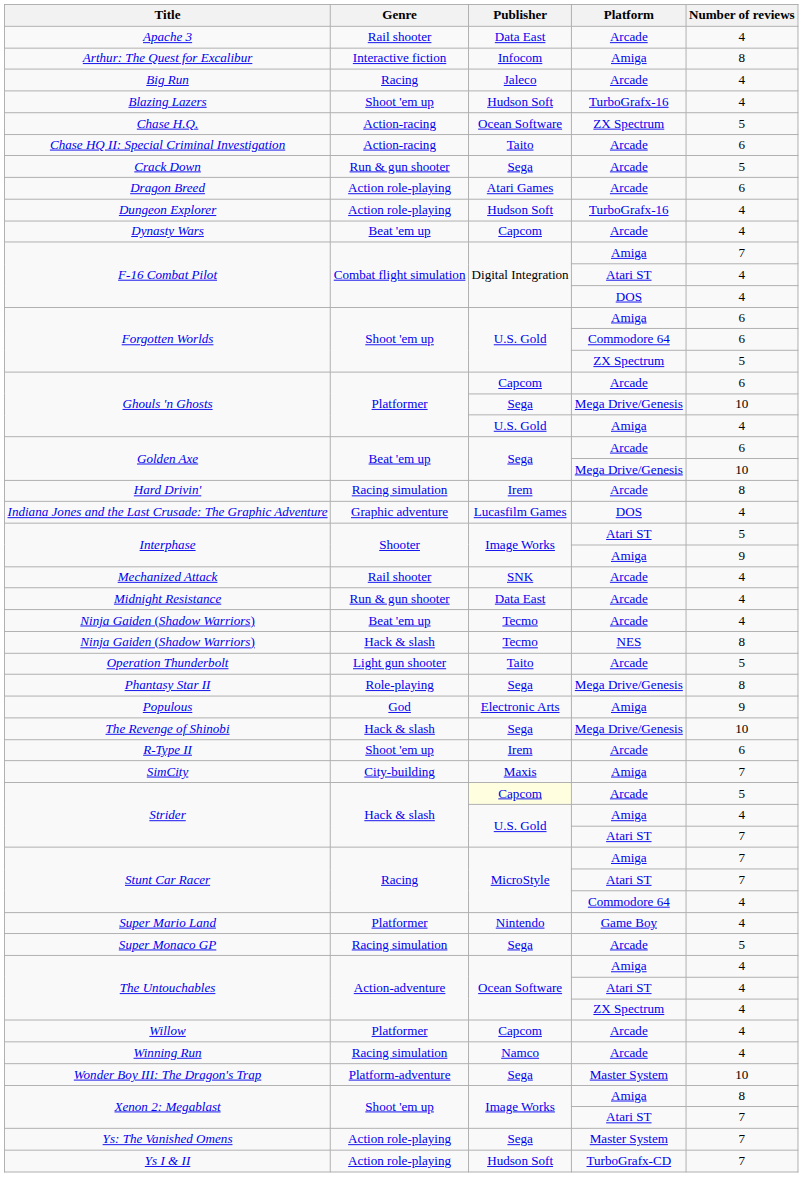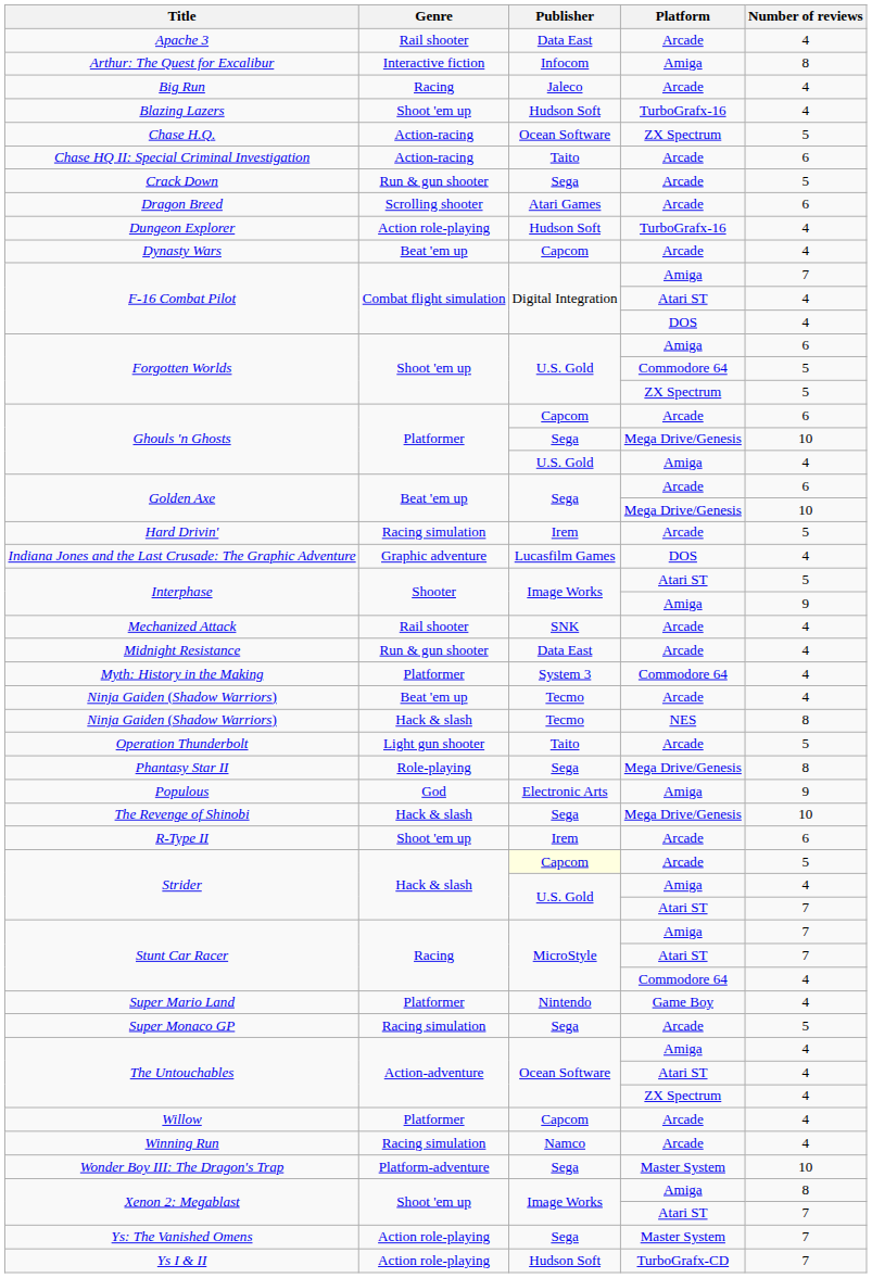Dragon Breed | Genre: Action role-playing -> Scrolling shooter
Forgotten Worlds / Commodore 64 | Number of reviews: 6 -> 5
Hard Drivin' | Number of reviews: 8 -> 5
+ row: Myth: History in the Making | Platformer | System 3 | Commodore 64 | 4
- row: SimCity | City-building | Maxis | Amiga | 7
